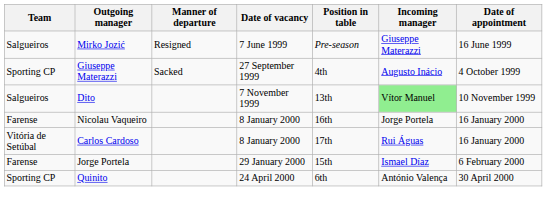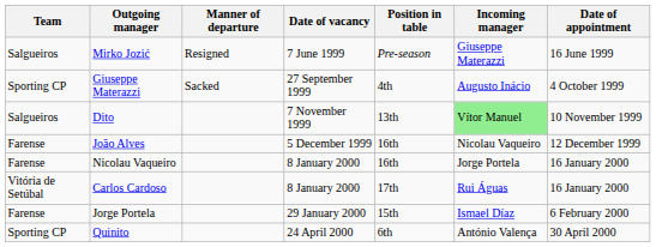+ row: Farense | João Alves | 5 December 1999 | 16th | Nicolau Vaqueiro | 12 December 1999
